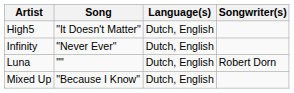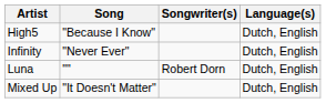columns swapped: Songwriter(s) <-> Language(s)
High5 | Song: "It Doesn't Matter" -> "Because I Know"
Mixed Up | Song: "Because I Know" -> "It Doesn't Matter"
